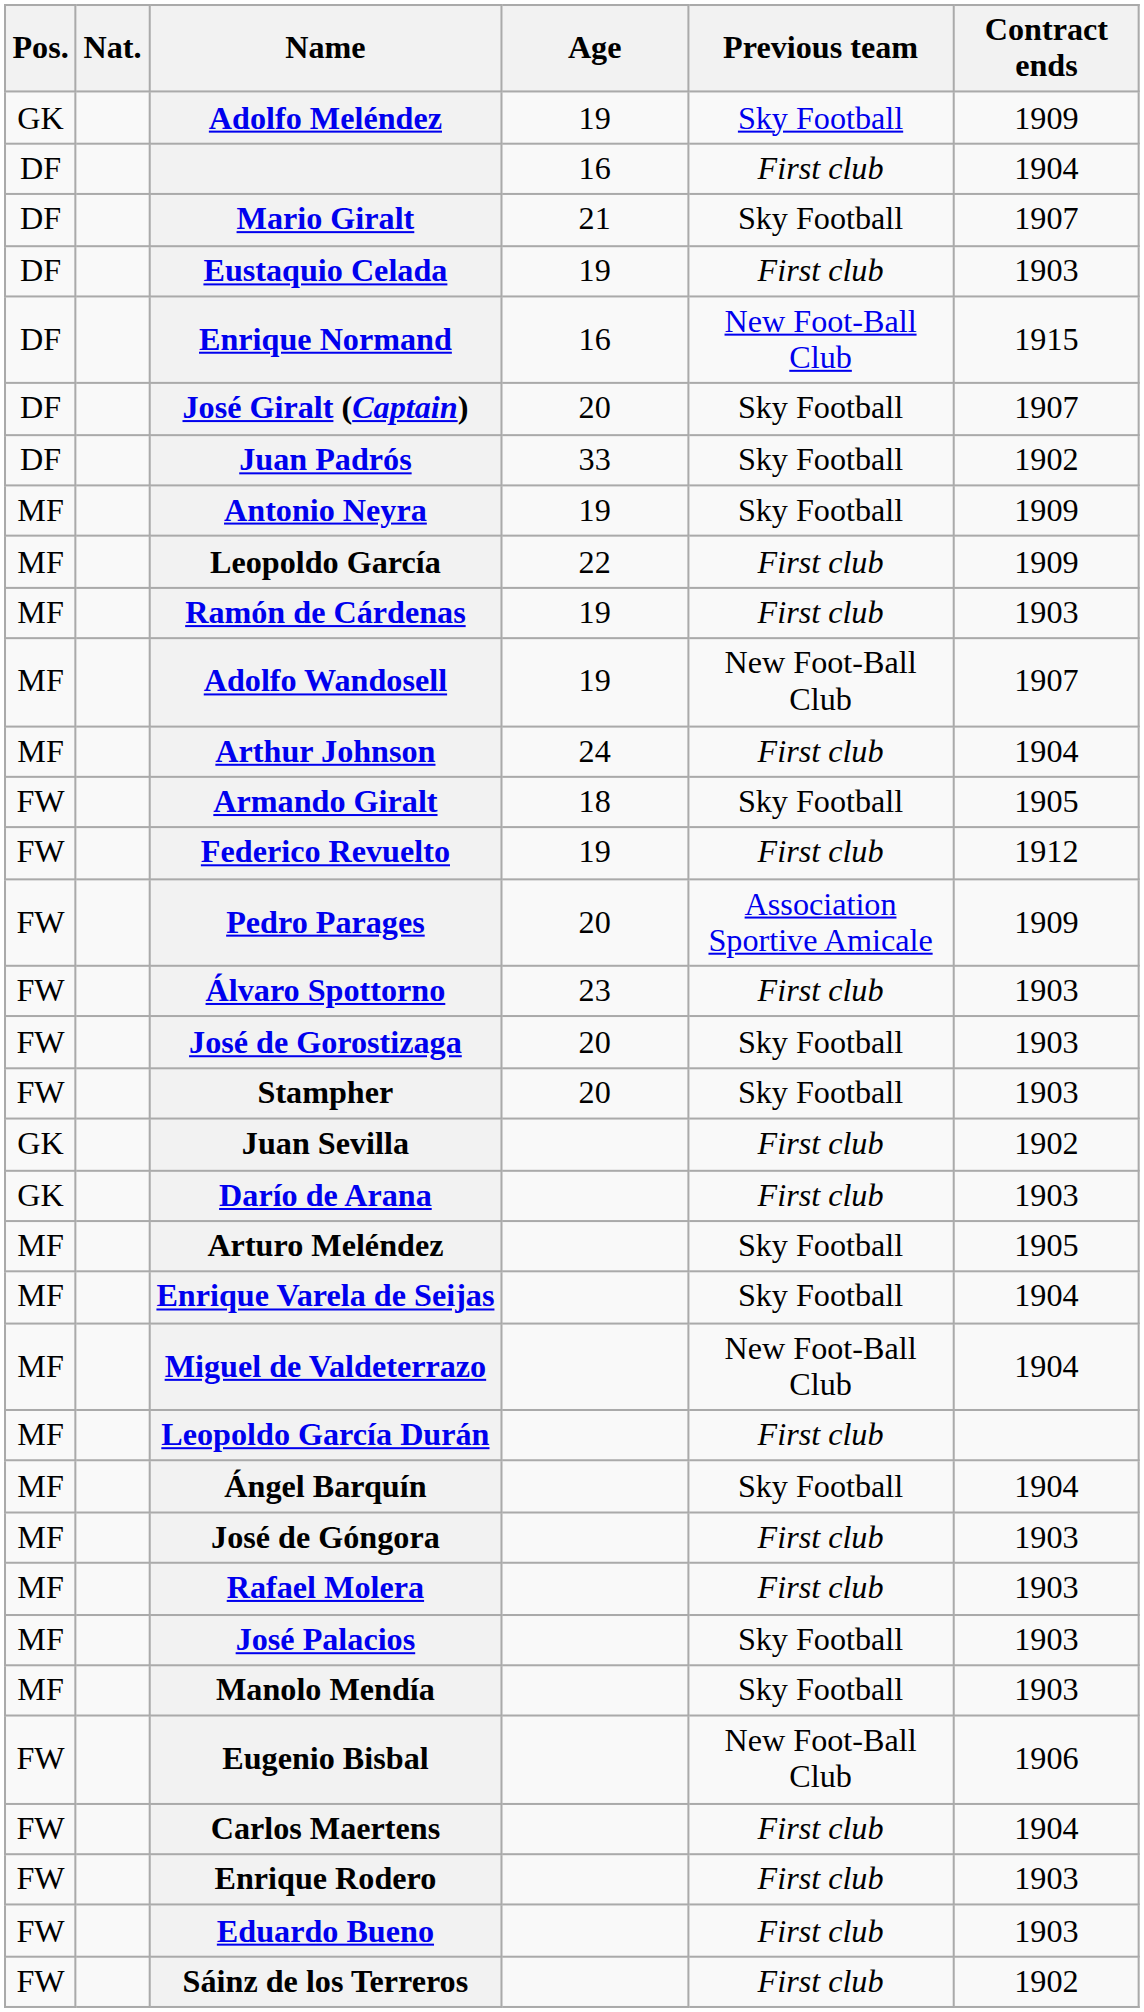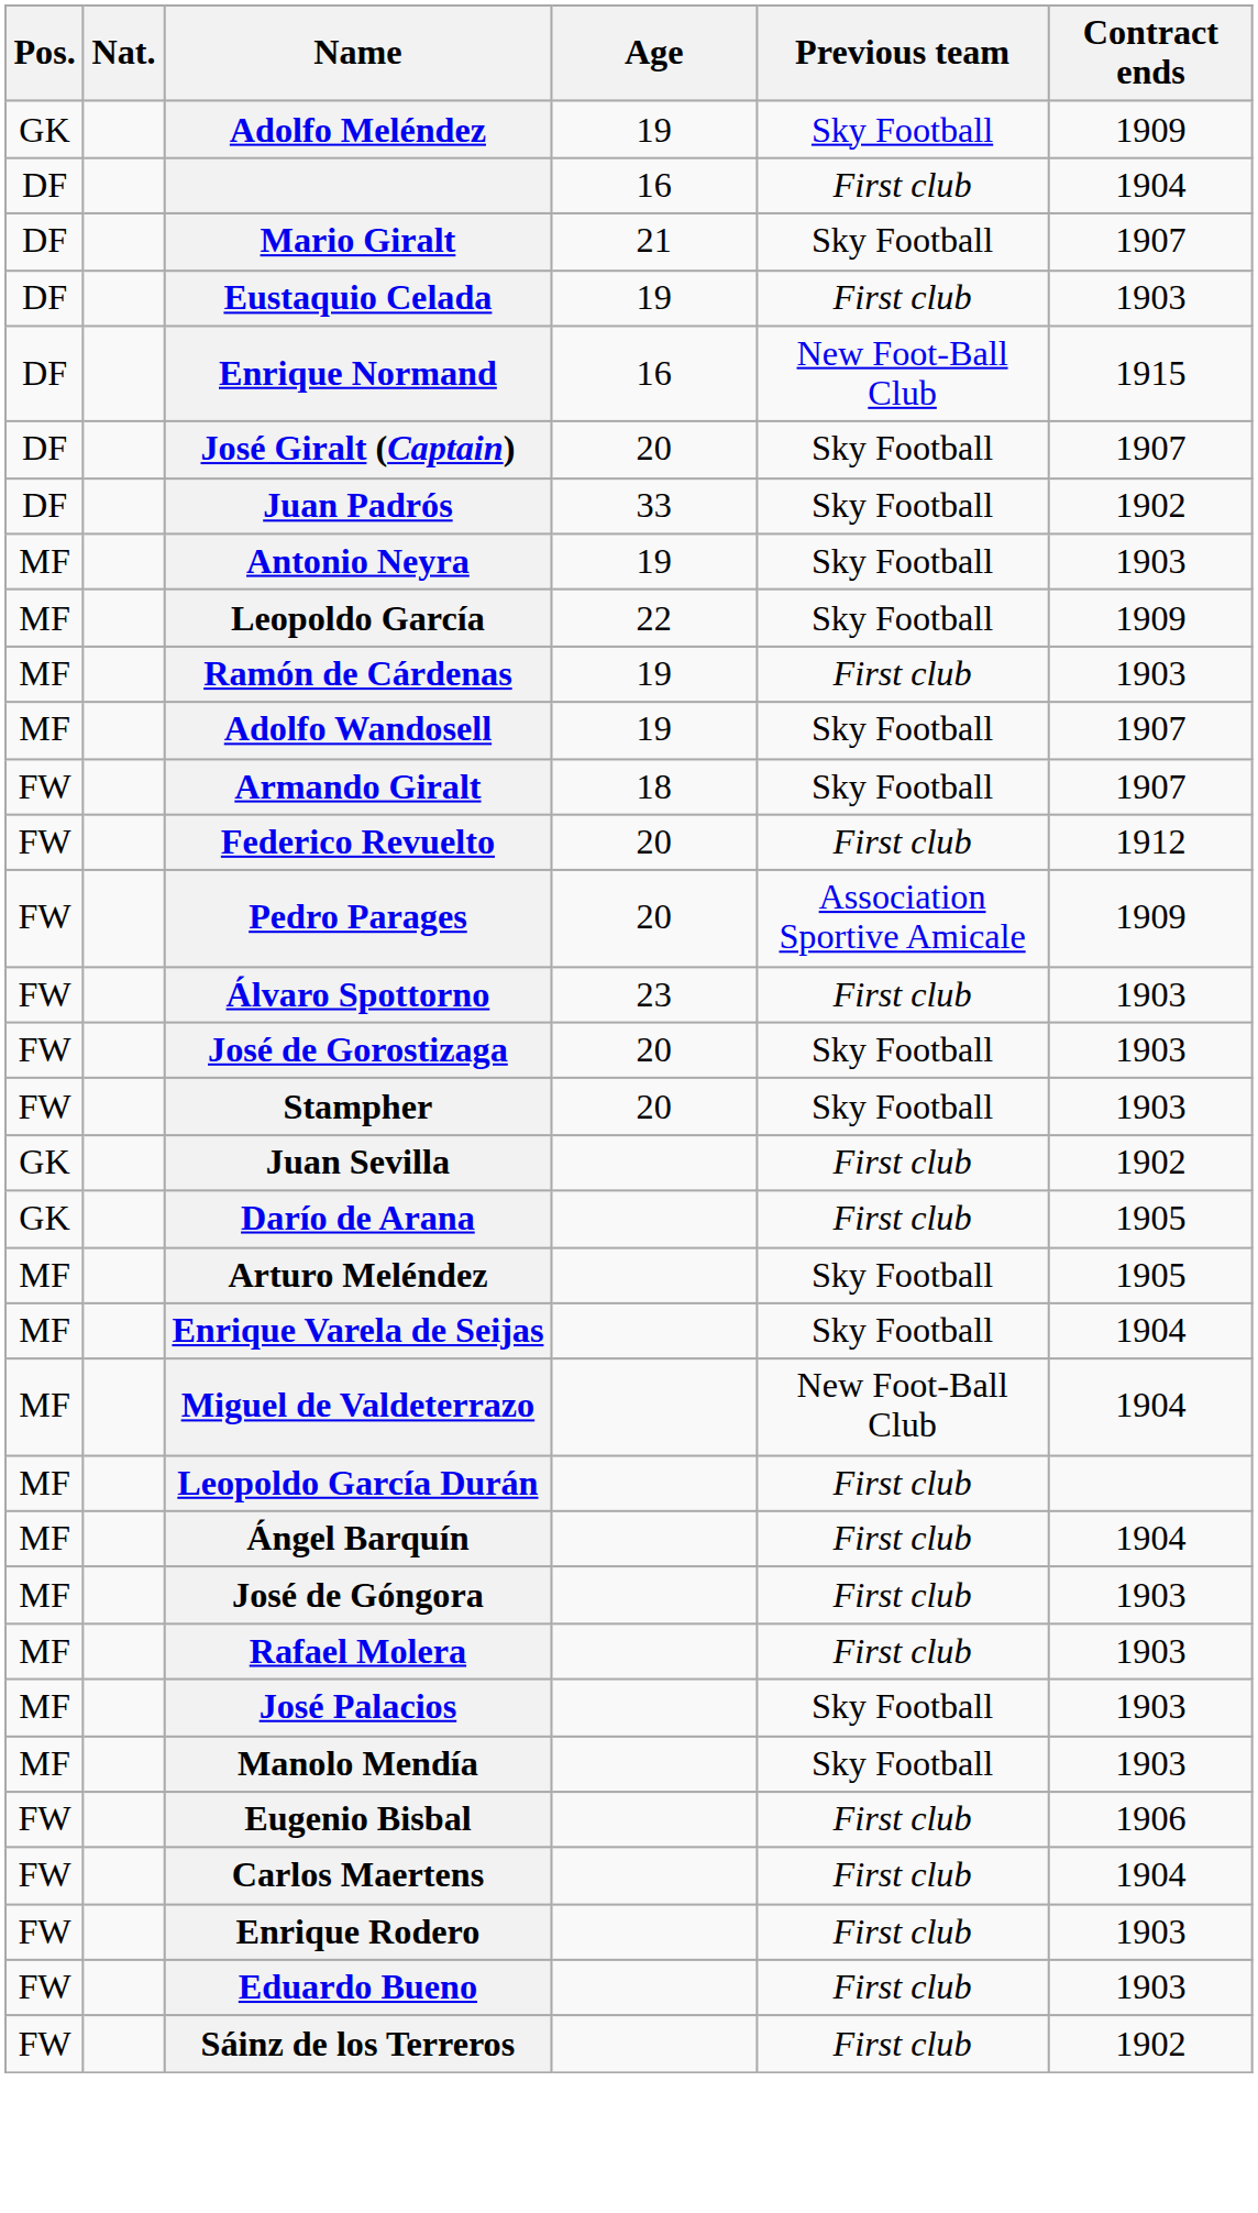Antonio Neyra | Contract ends: 1909 -> 1903
Leopoldo García | Previous team: First club -> Sky Football
Adolfo Wandosell | Previous team: New Foot-Ball Club -> Sky Football
- row: MF | Arthur Johnson | 24 | First club | 1904
Armando Giralt | Contract ends: 1905 -> 1907
Federico Revuelto | Age: 19 -> 20
Darío de Arana | Contract ends: 1903 -> 1905
Ángel Barquín | Previous team: Sky Football -> First club
Eugenio Bisbal | Previous team: New Foot-Ball Club -> First club
